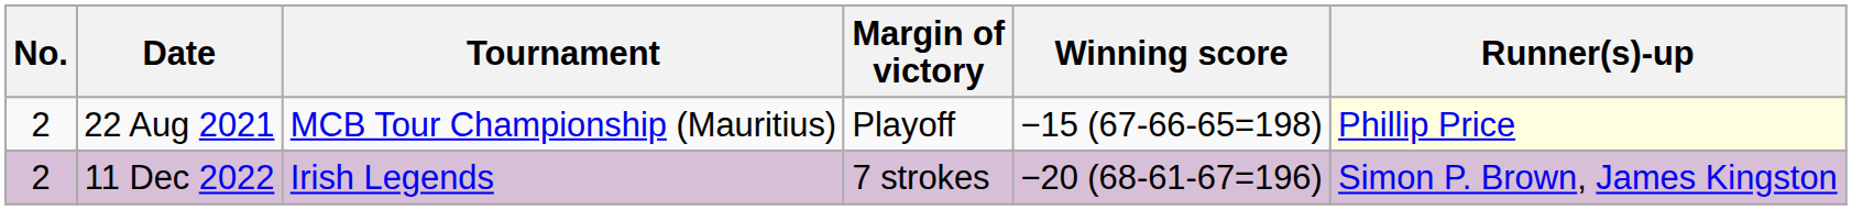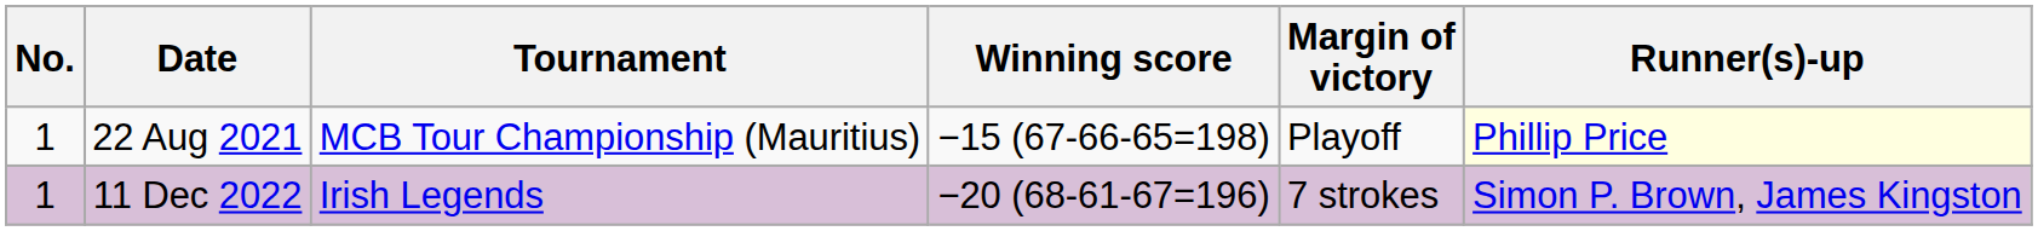columns swapped: Winning score <-> Margin of victory
22 Aug 2021 | No.: 2 -> 1
11 Dec 2022 | No.: 2 -> 1
